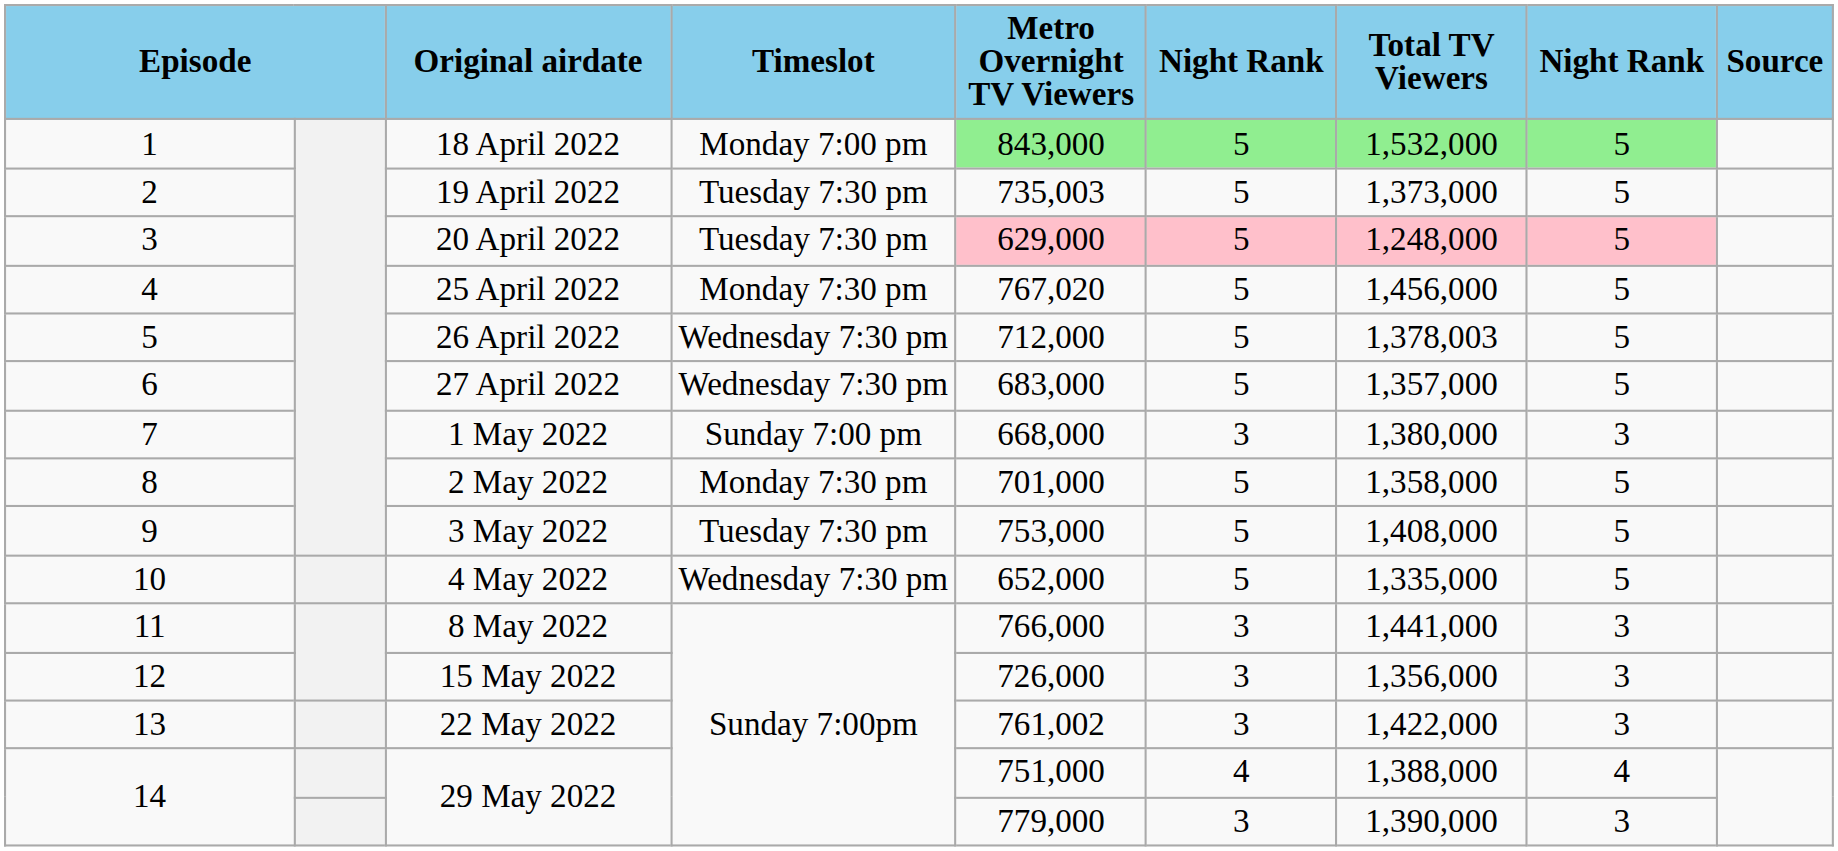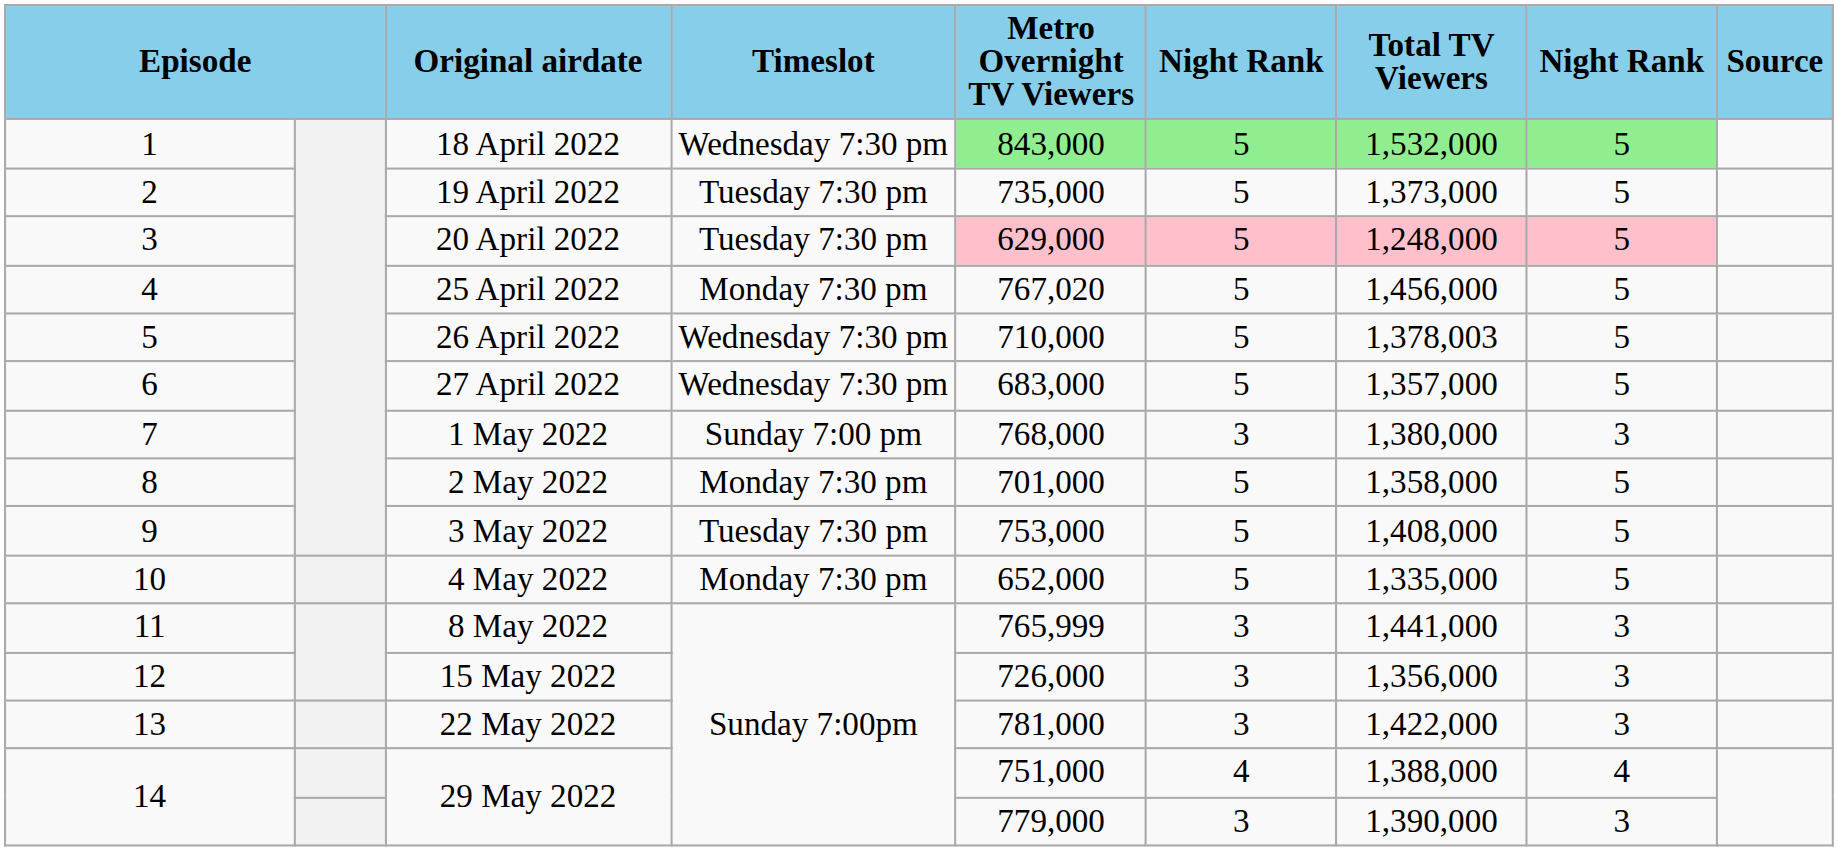18 April 2022 | Timeslot: Monday 7:00 pm -> Wednesday 7:30 pm
19 April 2022 | Metro Overnight TV Viewers: 735,003 -> 735,000
26 April 2022 | Metro Overnight TV Viewers: 712,000 -> 710,000
1 May 2022 | Metro Overnight TV Viewers: 668,000 -> 768,000
4 May 2022 | Timeslot: Wednesday 7:30 pm -> Monday 7:30 pm
8 May 2022 | Metro Overnight TV Viewers: 766,000 -> 765,999
22 May 2022 | Metro Overnight TV Viewers: 761,002 -> 781,000
